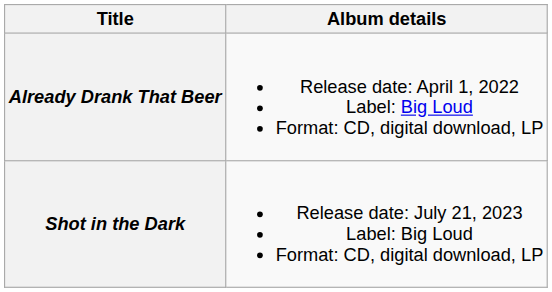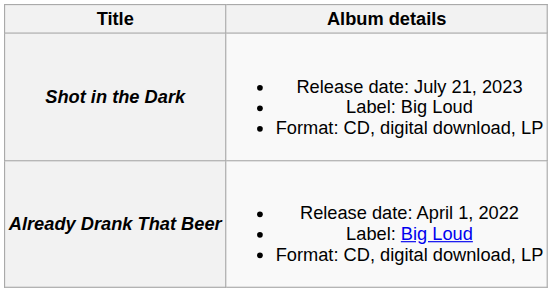rows swapped: Already Drank That Beer <-> Shot in the Dark
